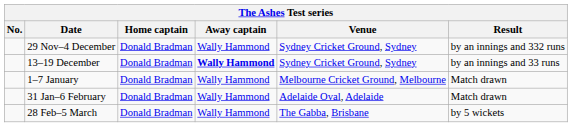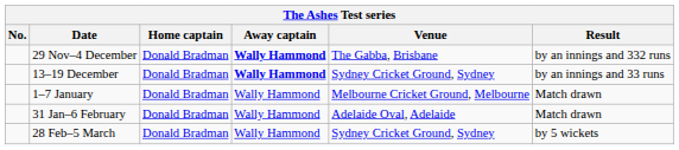29 Nov–4 December | Away captain: normal -> bold
29 Nov–4 December | Venue: Sydney Cricket Ground, Sydney -> The Gabba, Brisbane
28 Feb–5 March | Venue: The Gabba, Brisbane -> Sydney Cricket Ground, Sydney
